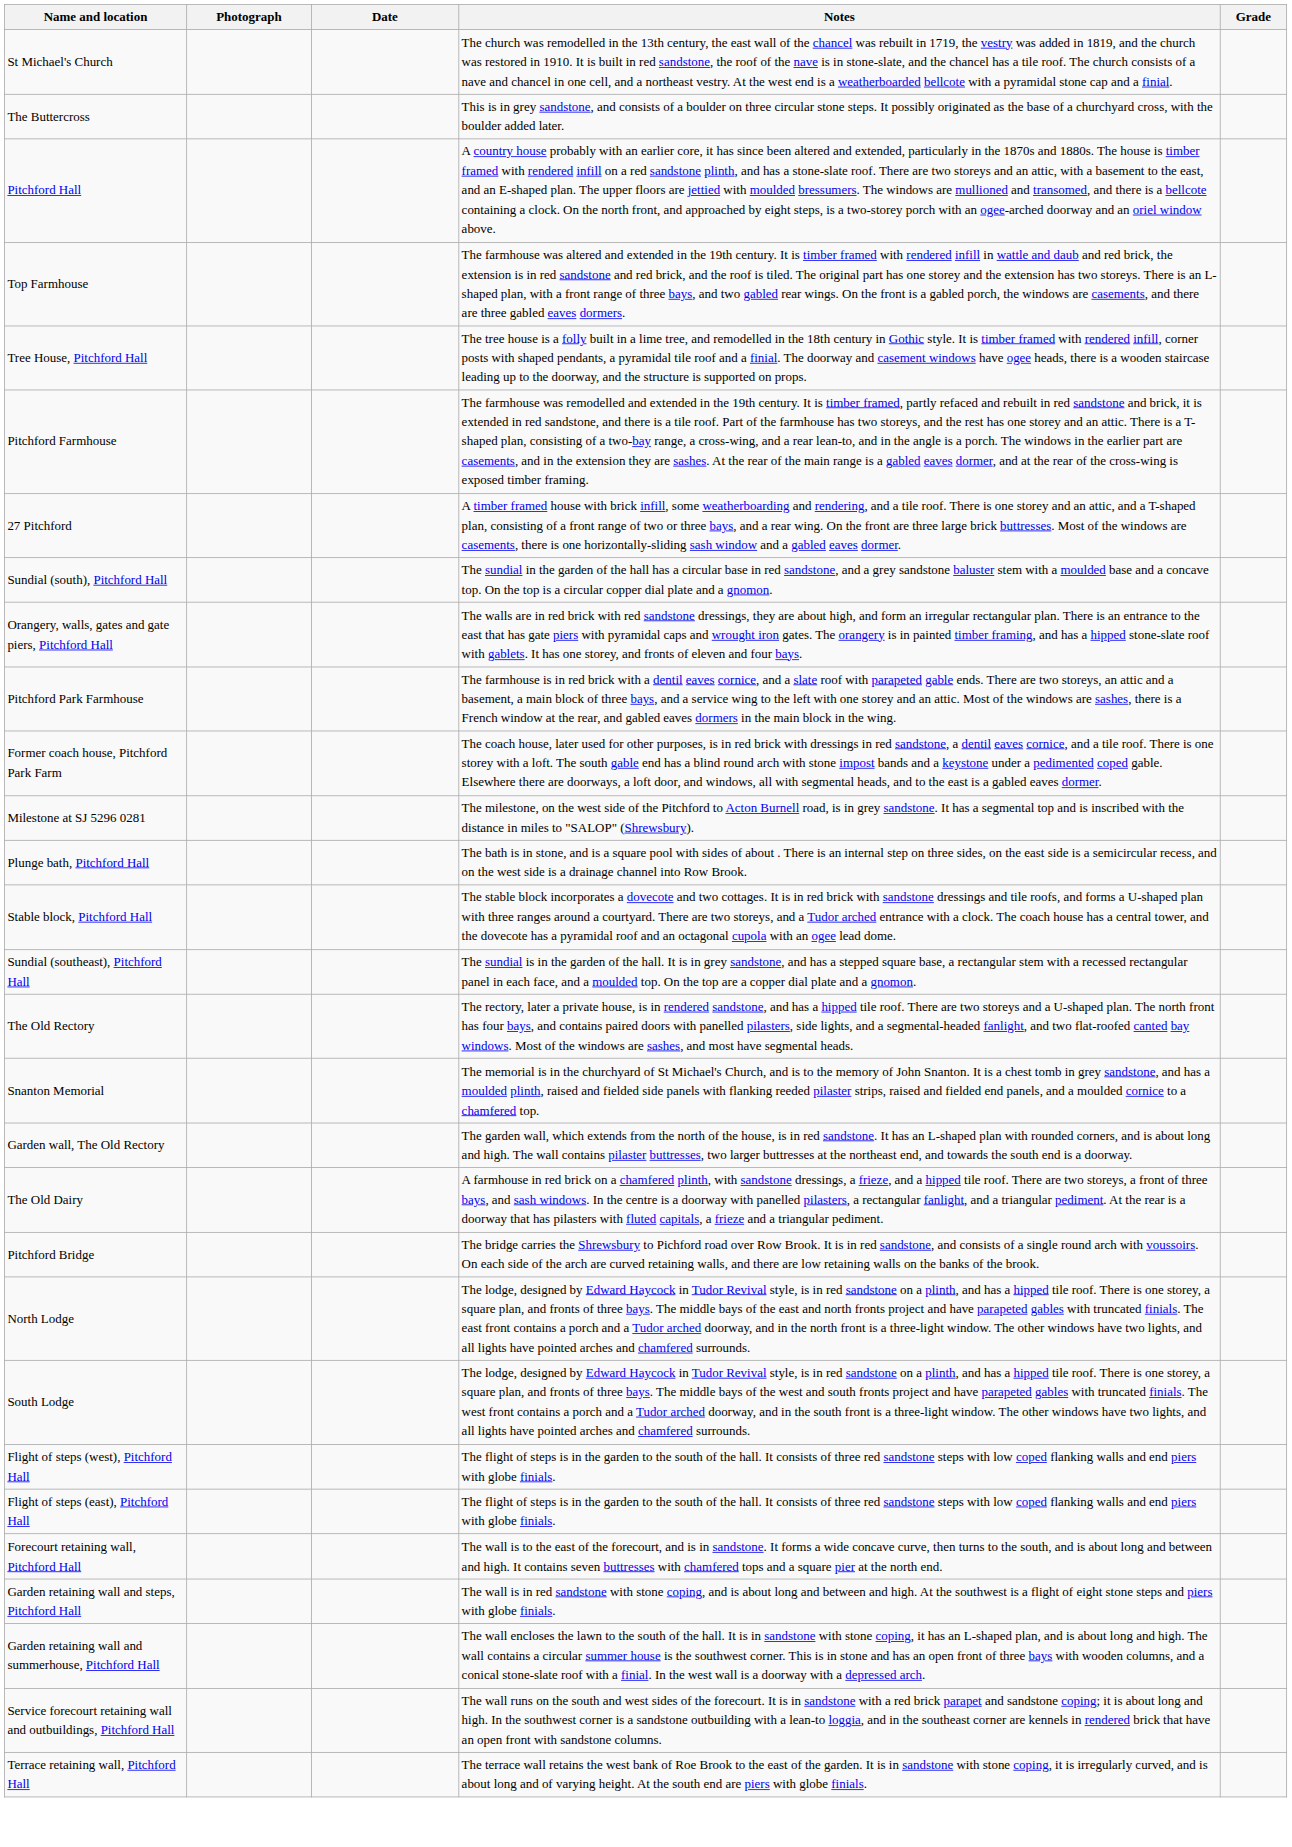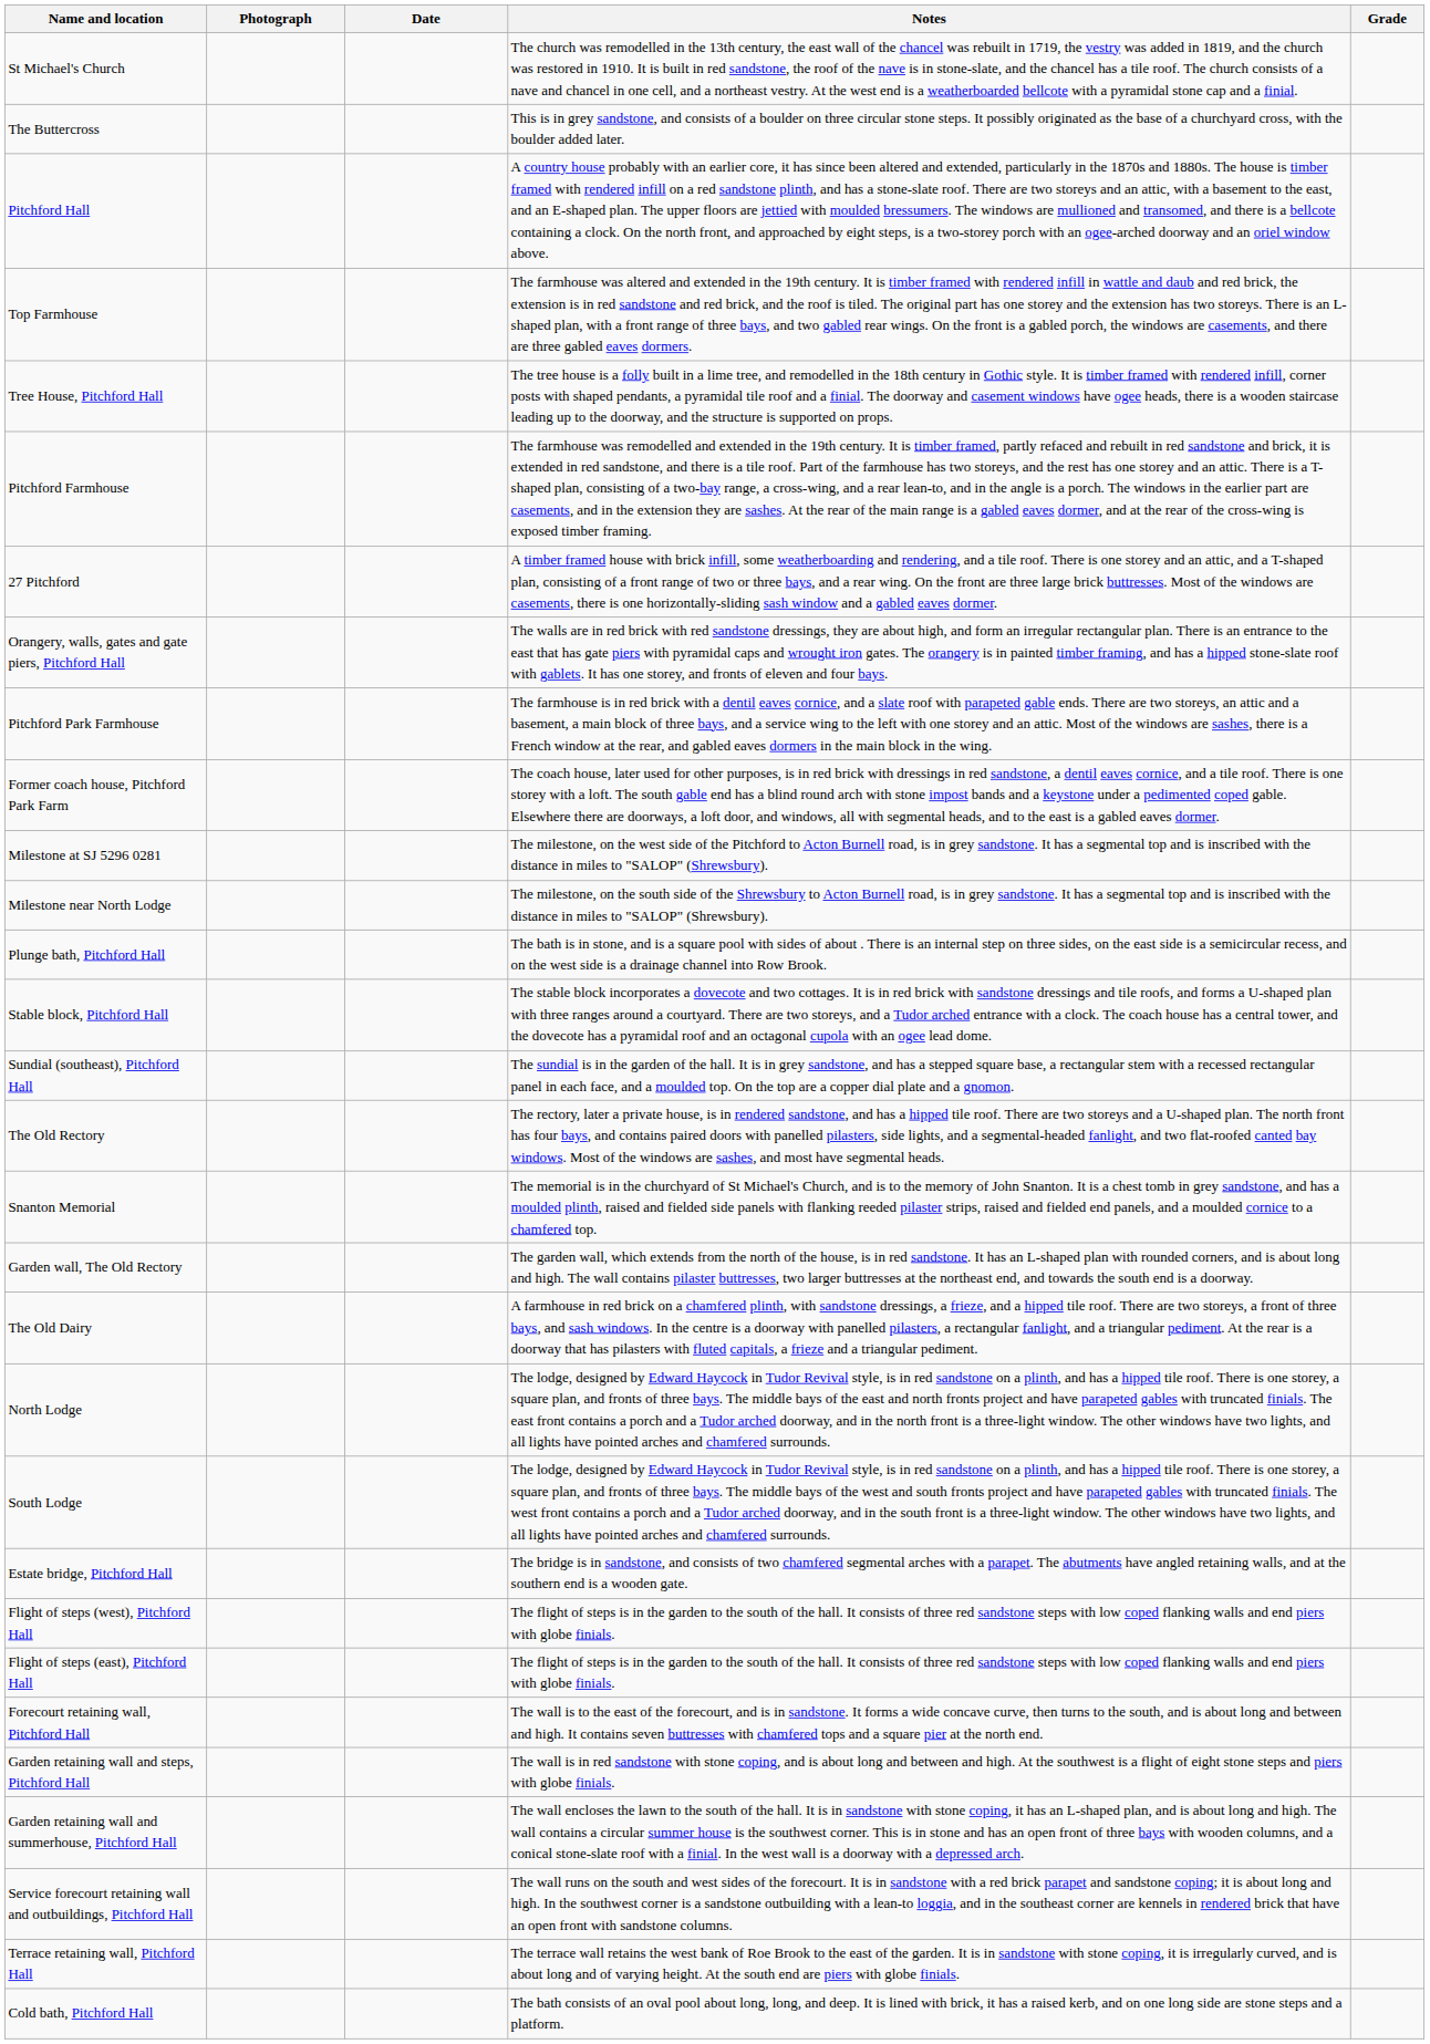- row: Sundial (south), Pitchford Hall | The sundial in the garden of the hall has a circular base in red sandstone, and a grey sandstone baluster stem with a moulded base and a concave top. On the top is a circular copper dial plate and a gnomon.
+ row: Milestone near North Lodge | The milestone, on the south side of the Shrewsbury to Acton Burnell road, is in grey sandstone. It has a segmental top and is inscribed with the distance in miles to "SALOP" (Shrewsbury).
- row: Pitchford Bridge | The bridge carries the Shrewsbury to Pichford road over Row Brook. It is in red sandstone, and consists of a single round arch with voussoirs. On each side of the arch are curved retaining walls, and there are low retaining walls on the banks of the brook.
+ row: Estate bridge, Pitchford Hall | The bridge is in sandstone, and consists of two chamfered segmental arches with a parapet. The abutments have angled retaining walls, and at the southern end is a wooden gate.
+ row: Cold bath, Pitchford Hall | The bath consists of an oval pool about long, long, and deep. It is lined with brick, it has a raised kerb, and on one long side are stone steps and a platform.
